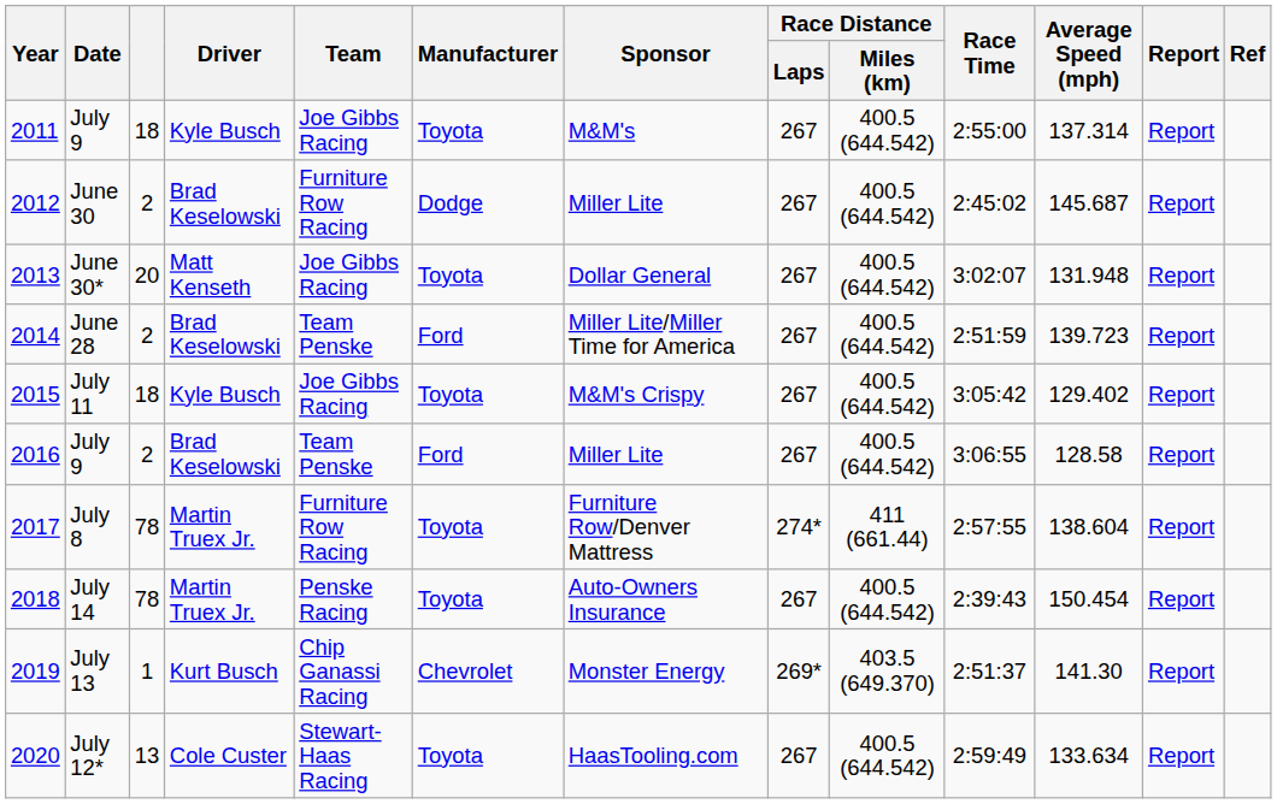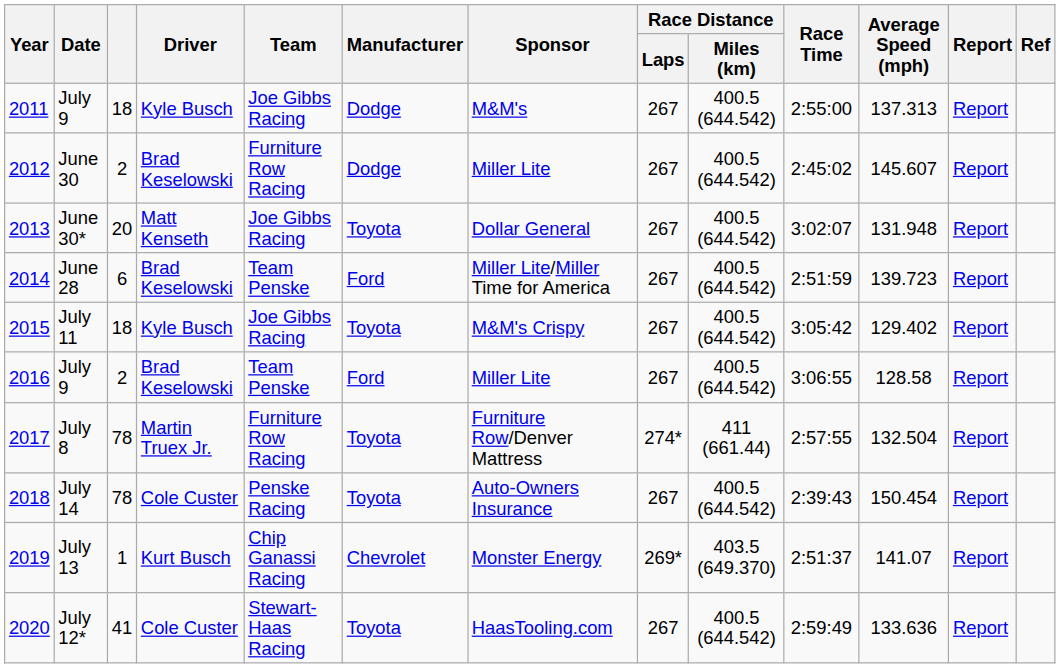2011 / July 9 | Manufacturer: Toyota -> Dodge
2011 / July 9 | Average Speed (mph): 137.314 -> 137.313
June 30 | Average Speed (mph): 145.687 -> 145.607
June 28 | column 3: 2 -> 6
July 8 | Average Speed (mph): 138.604 -> 132.504
July 14 | Driver: Martin Truex Jr. -> Cole Custer
July 13 | Average Speed (mph): 141.30 -> 141.07
July 12* | column 3: 13 -> 41
July 12* | Average Speed (mph): 133.634 -> 133.636
